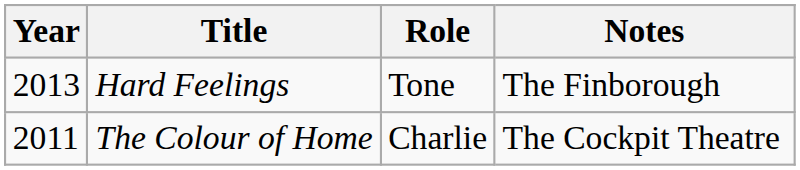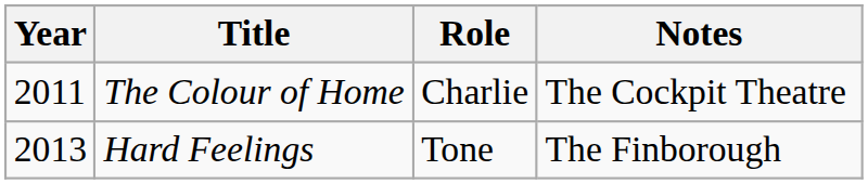rows swapped: The Colour of Home <-> Hard Feelings
